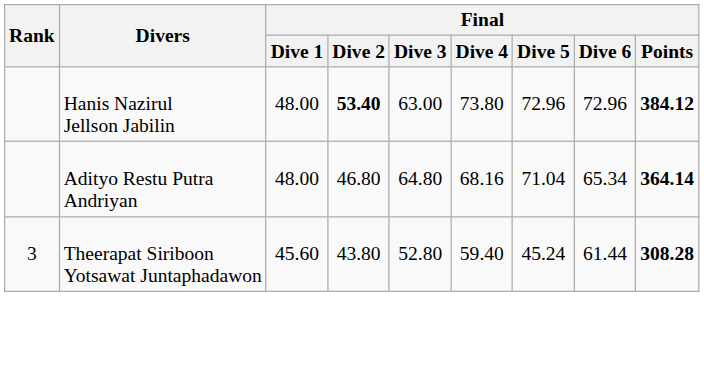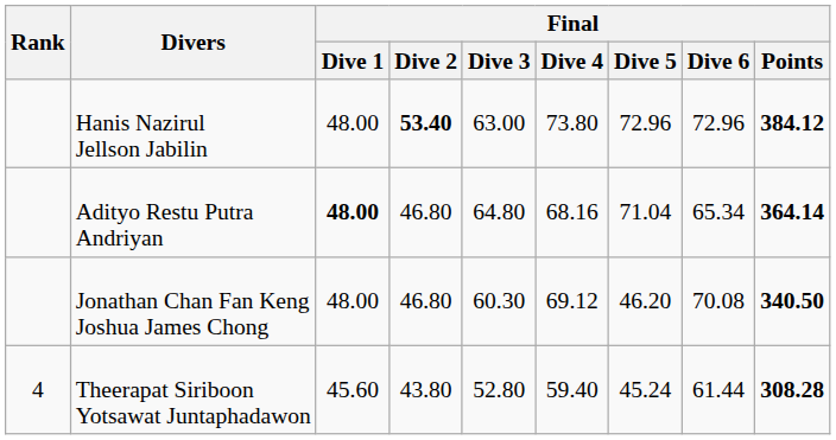Adityo Restu Putra Andriyan | Final / Dive 1: normal -> bold
+ row: Jonathan Chan Fan Keng Joshua James Chong | 48.00 | 46.80 | 60.30 | 69.12 | 46.20 | 70.08 | 340.50
Theerapat Siriboon Yotsawat Juntaphadawon | Rank: 3 -> 4
